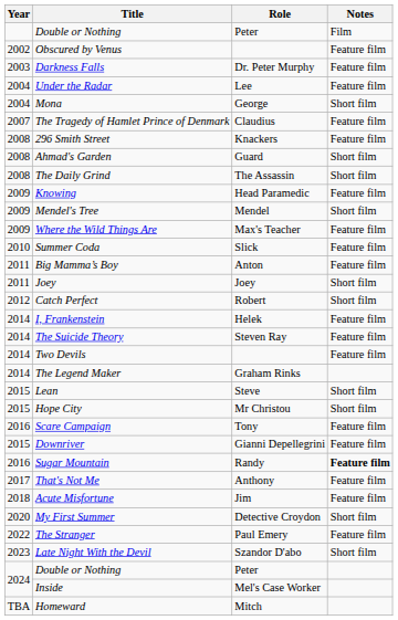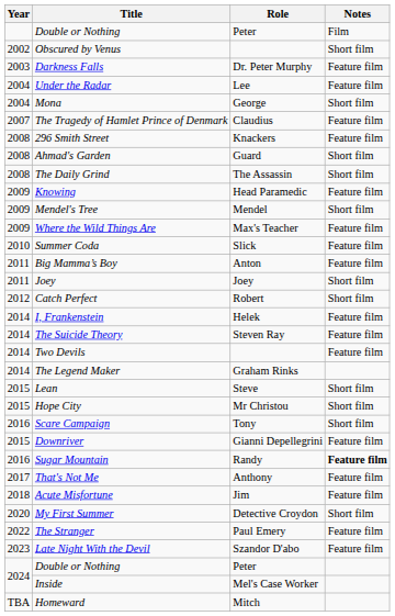Obscured by Venus | Notes: Feature film -> Short film
Scare Campaign | Notes: Feature film -> Short film
Late Night With the Devil | Notes: Short film -> Feature film
